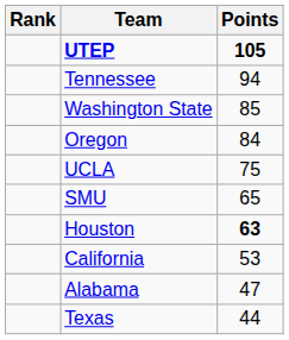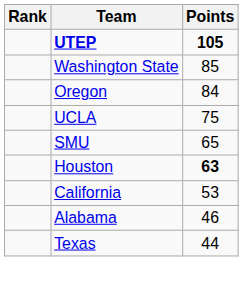- row: Tennessee | 94
Alabama | Points: 47 -> 46
